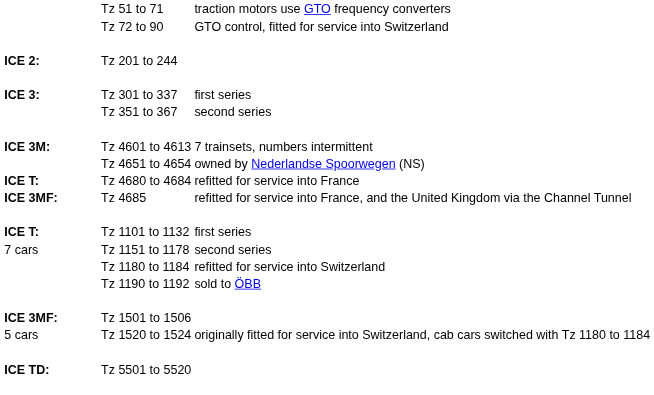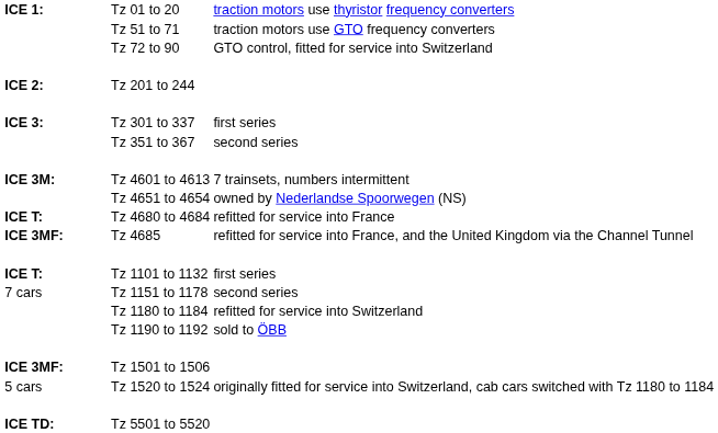+ row: ICE 1: | Tz 01 to 20 | traction motors use thyristor frequency converters
